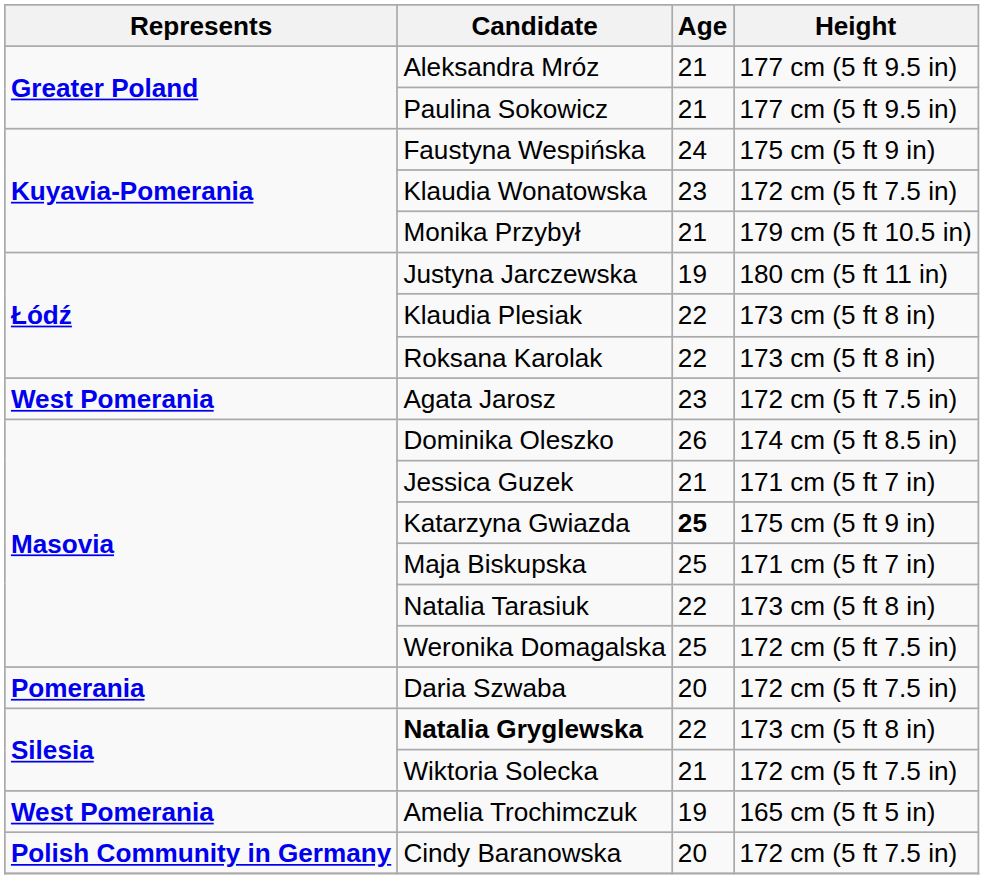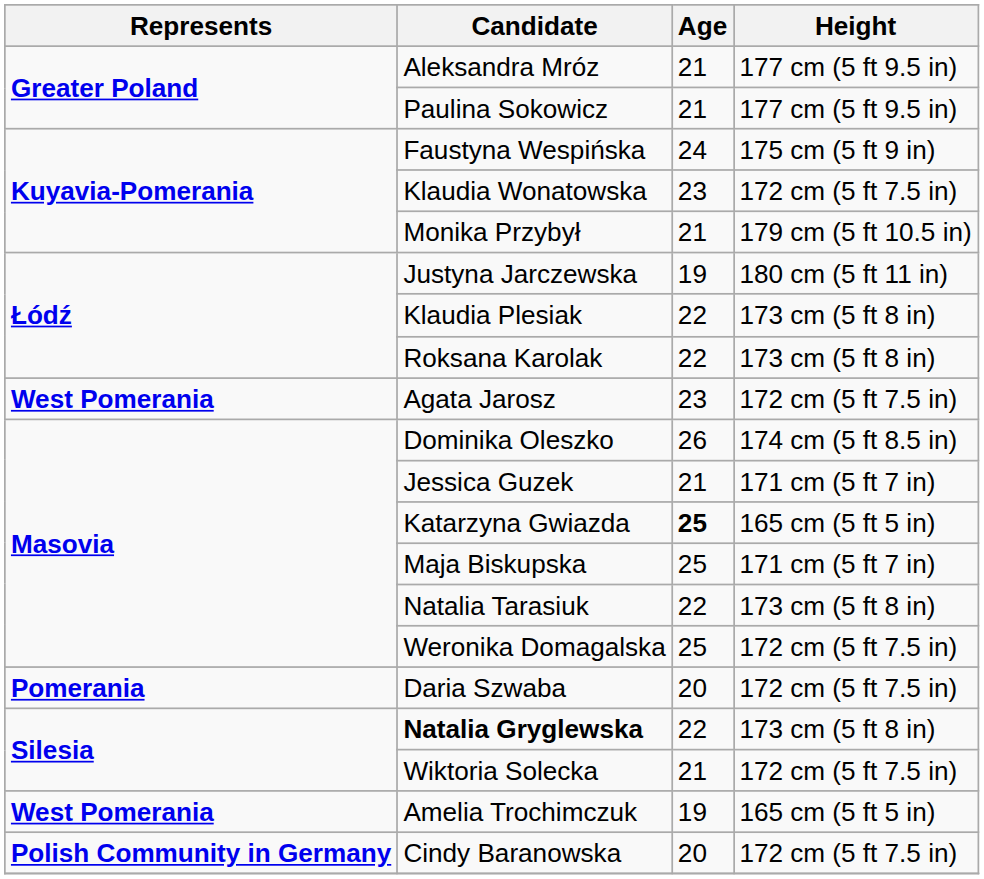Katarzyna Gwiazda | Height: 175 cm (5 ft 9 in) -> 165 cm (5 ft 5 in)
